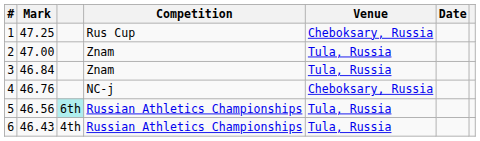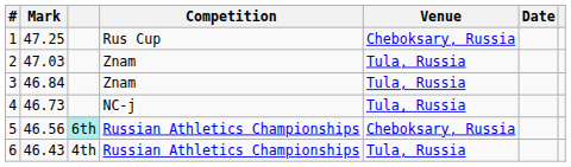2 | Mark: 47.00 -> 47.03
4 | Mark: 46.76 -> 46.73
4 | Venue: Cheboksary, Russia -> Tula, Russia
5 | Venue: Tula, Russia -> Cheboksary, Russia
